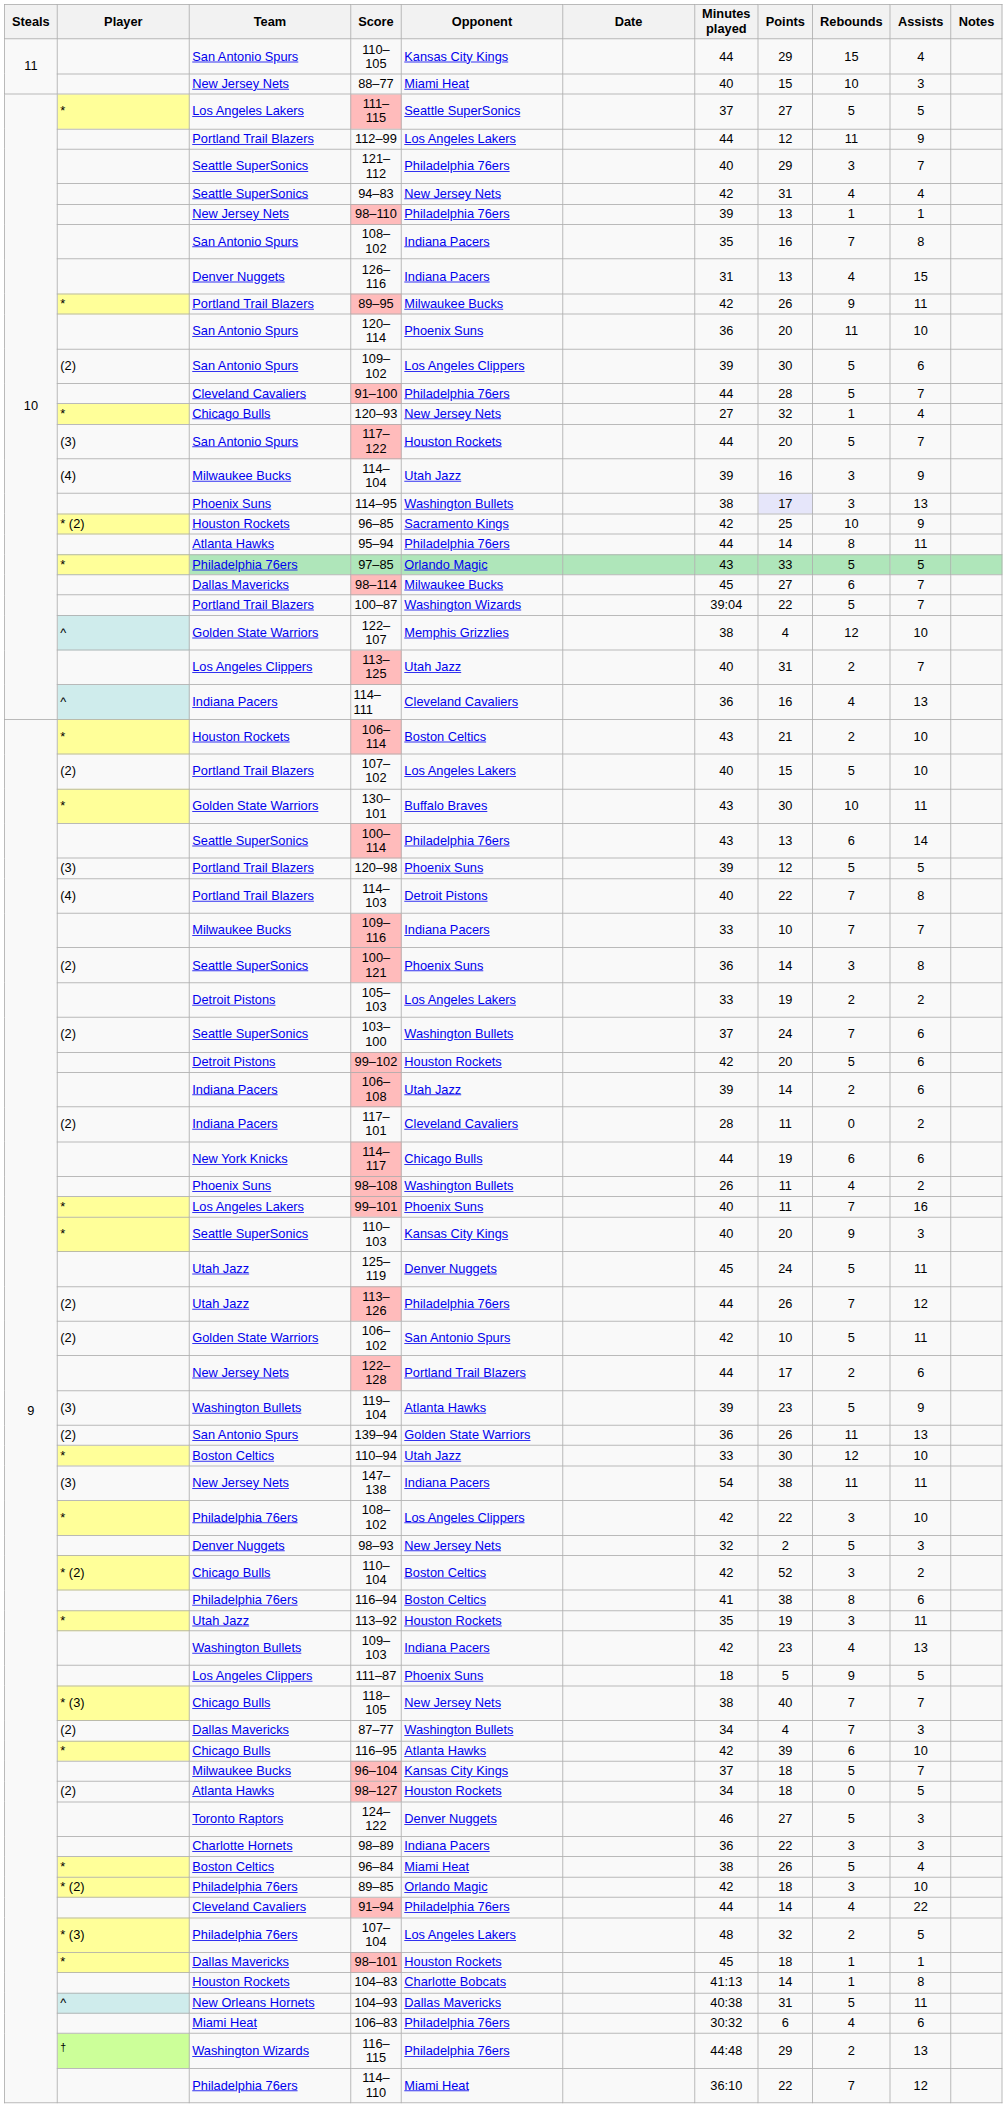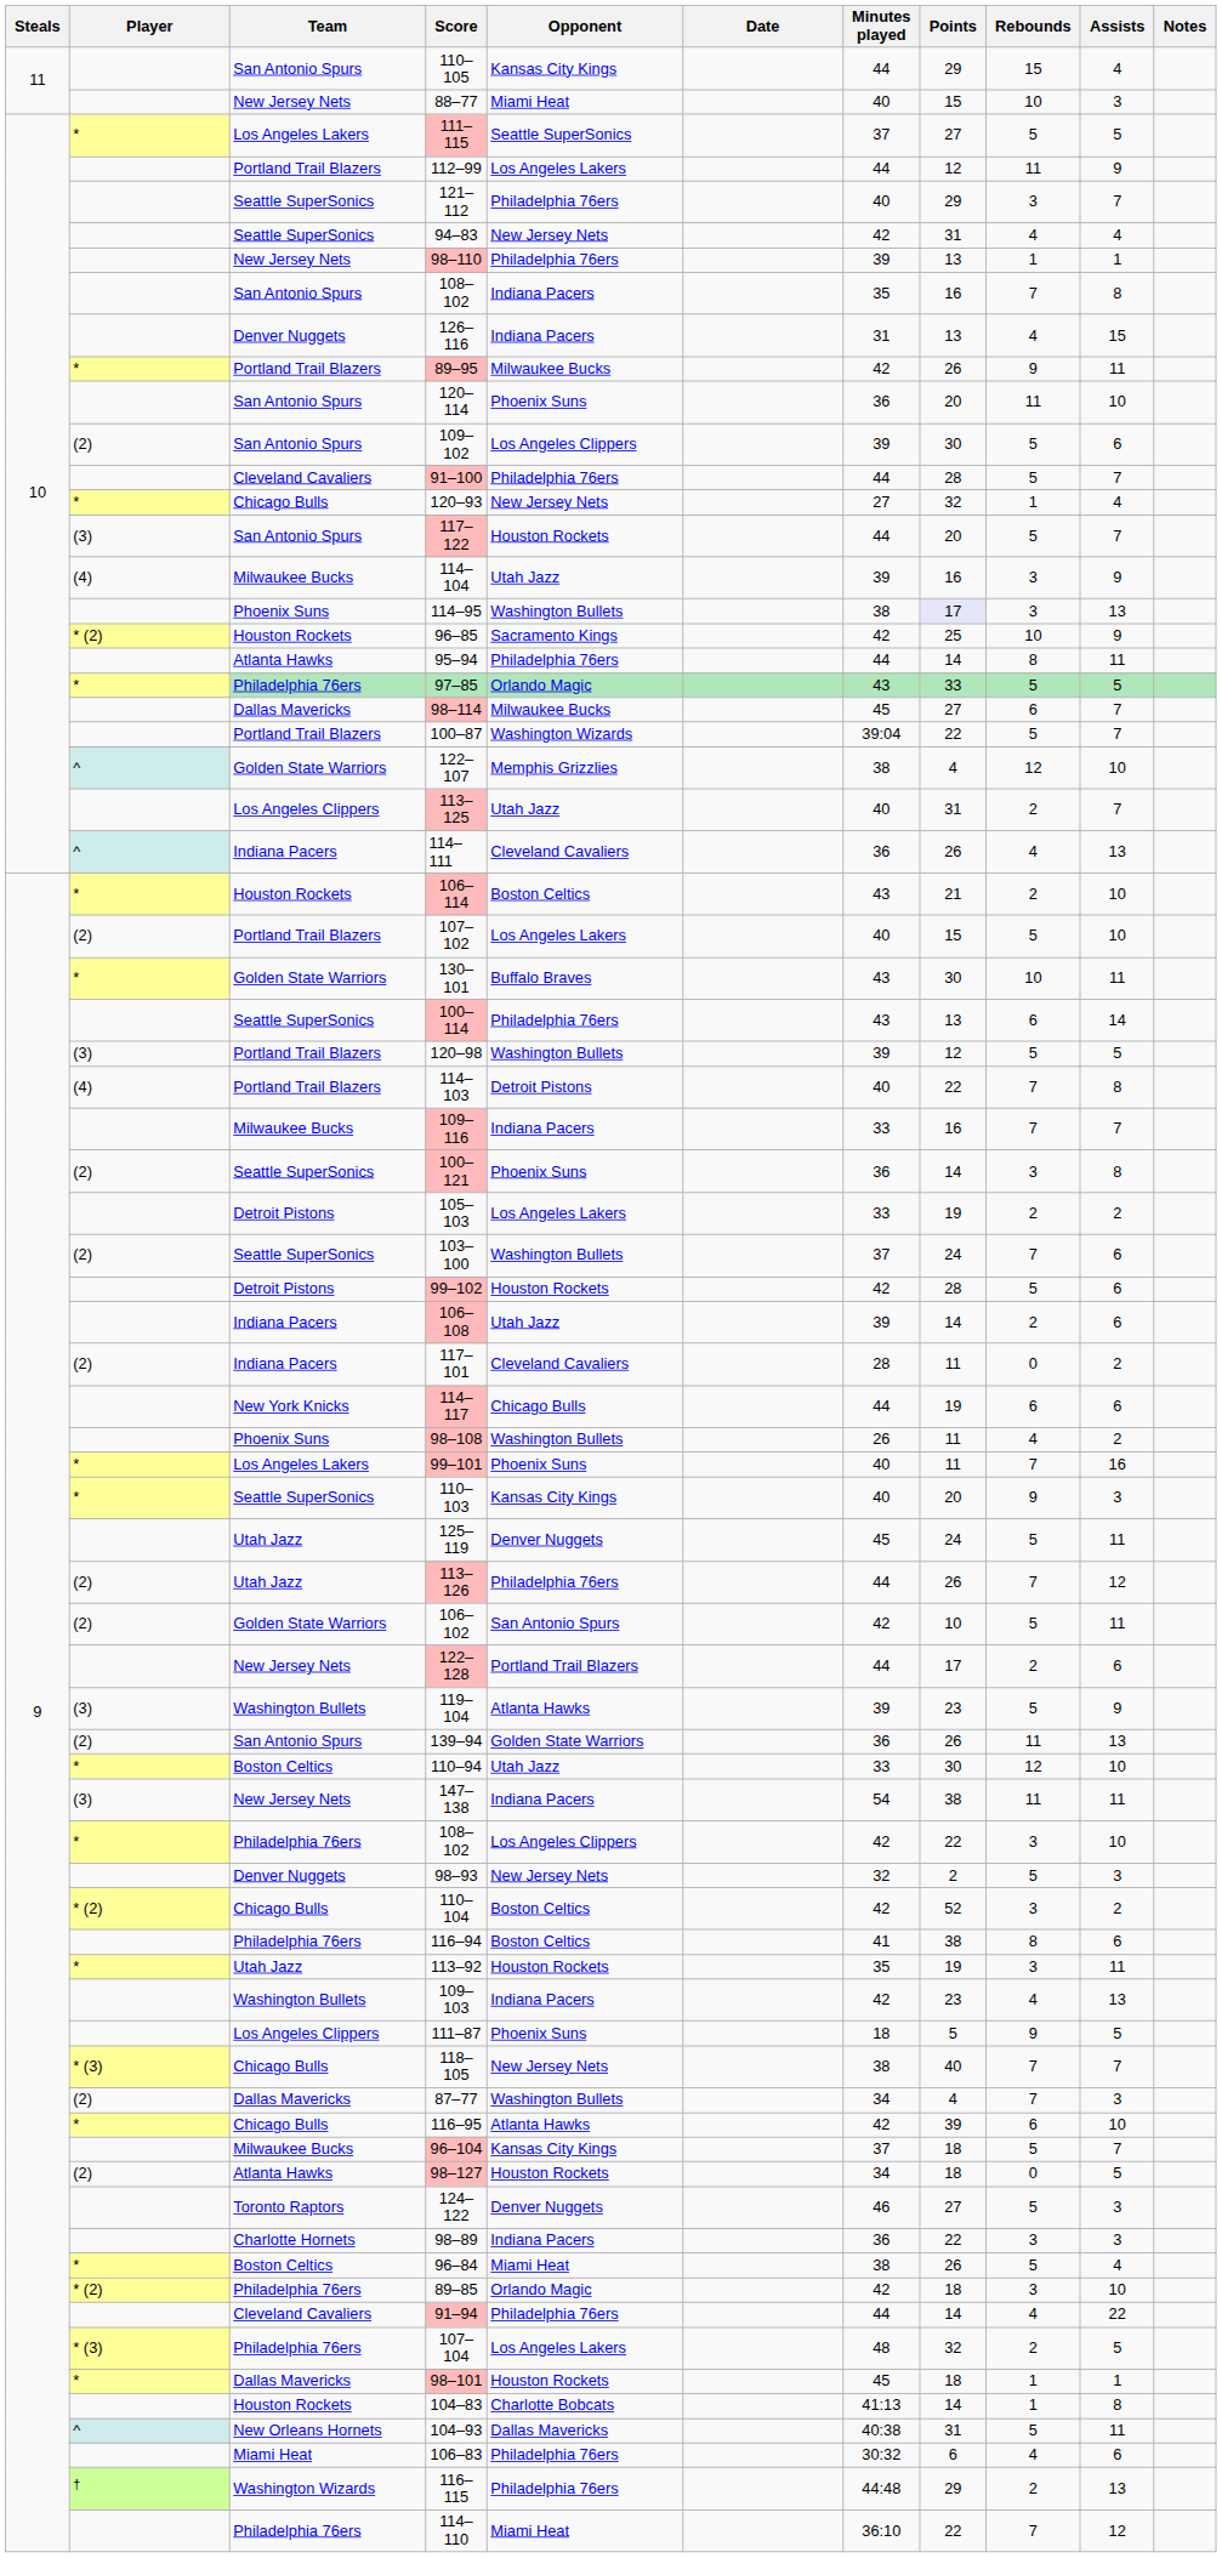114–111 | Points: 16 -> 26
120–98 | Opponent: Phoenix Suns -> Washington Bullets
109–116 | Points: 10 -> 16
99–102 | Points: 20 -> 28
